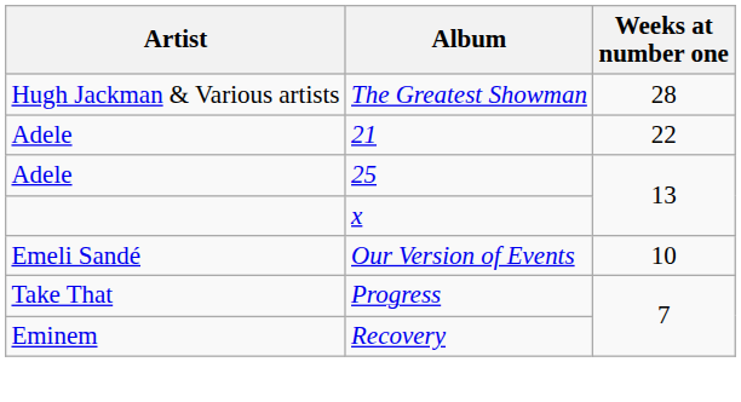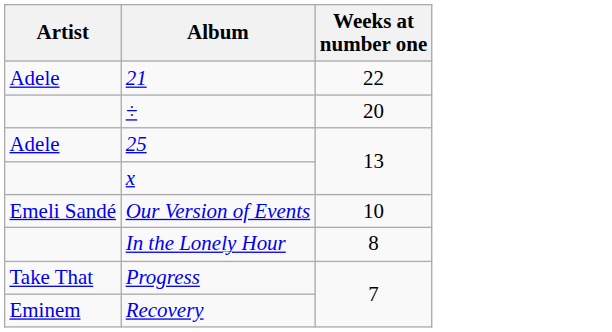- row: Hugh Jackman & Various artists | The Greatest Showman | 28
+ row: ÷ | 20
+ row: In the Lonely Hour | 8
